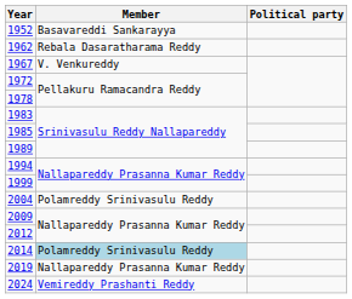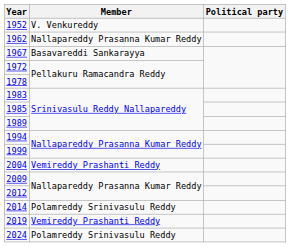1952 | Member: Basavareddi Sankarayya -> V. Venkureddy
1962 | Member: Rebala Dasaratharama Reddy -> Nallapareddy Prasanna Kumar Reddy
1967 | Member: V. Venkureddy -> Basavareddi Sankarayya
2004 | Member: Polamreddy Srinivasulu Reddy -> Vemireddy Prashanti Reddy
2014 | Member: lightblue background -> no background
2019 | Member: Nallapareddy Prasanna Kumar Reddy -> Vemireddy Prashanti Reddy
2024 | Member: Vemireddy Prashanti Reddy -> Polamreddy Srinivasulu Reddy
